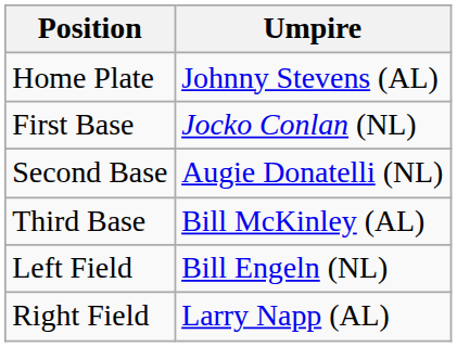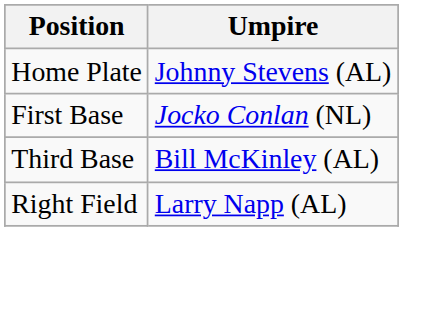- row: Second Base | Augie Donatelli (NL)
- row: Left Field | Bill Engeln (NL)
